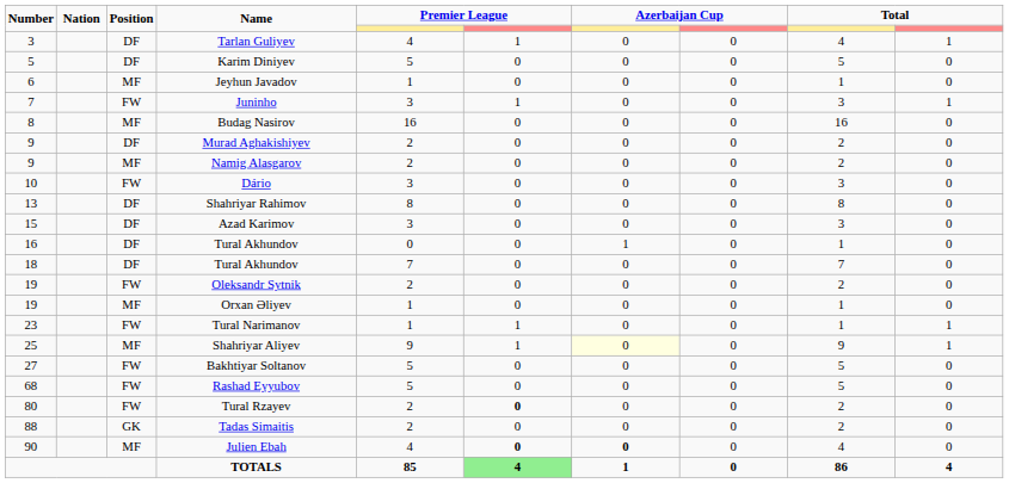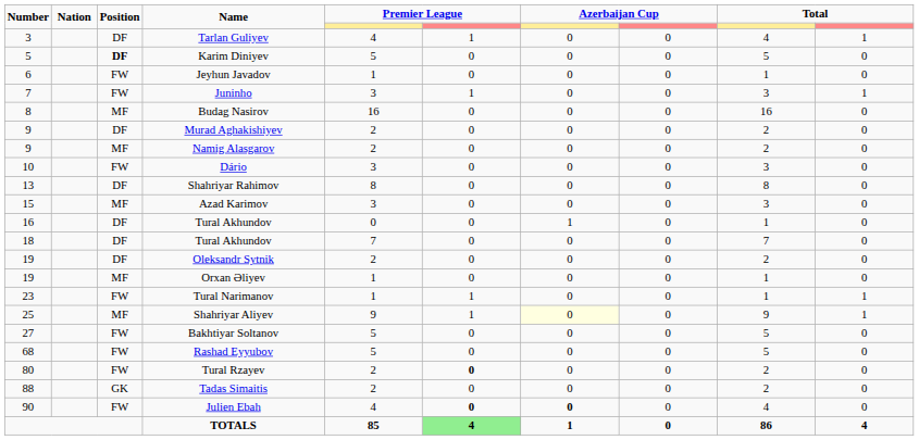Karim Diniyev | Position: normal -> bold
Jeyhun Javadov | Position: MF -> FW
Azad Karimov | Position: DF -> MF
Oleksandr Sytnik | Position: FW -> DF
Julien Ebah | Position: MF -> FW
